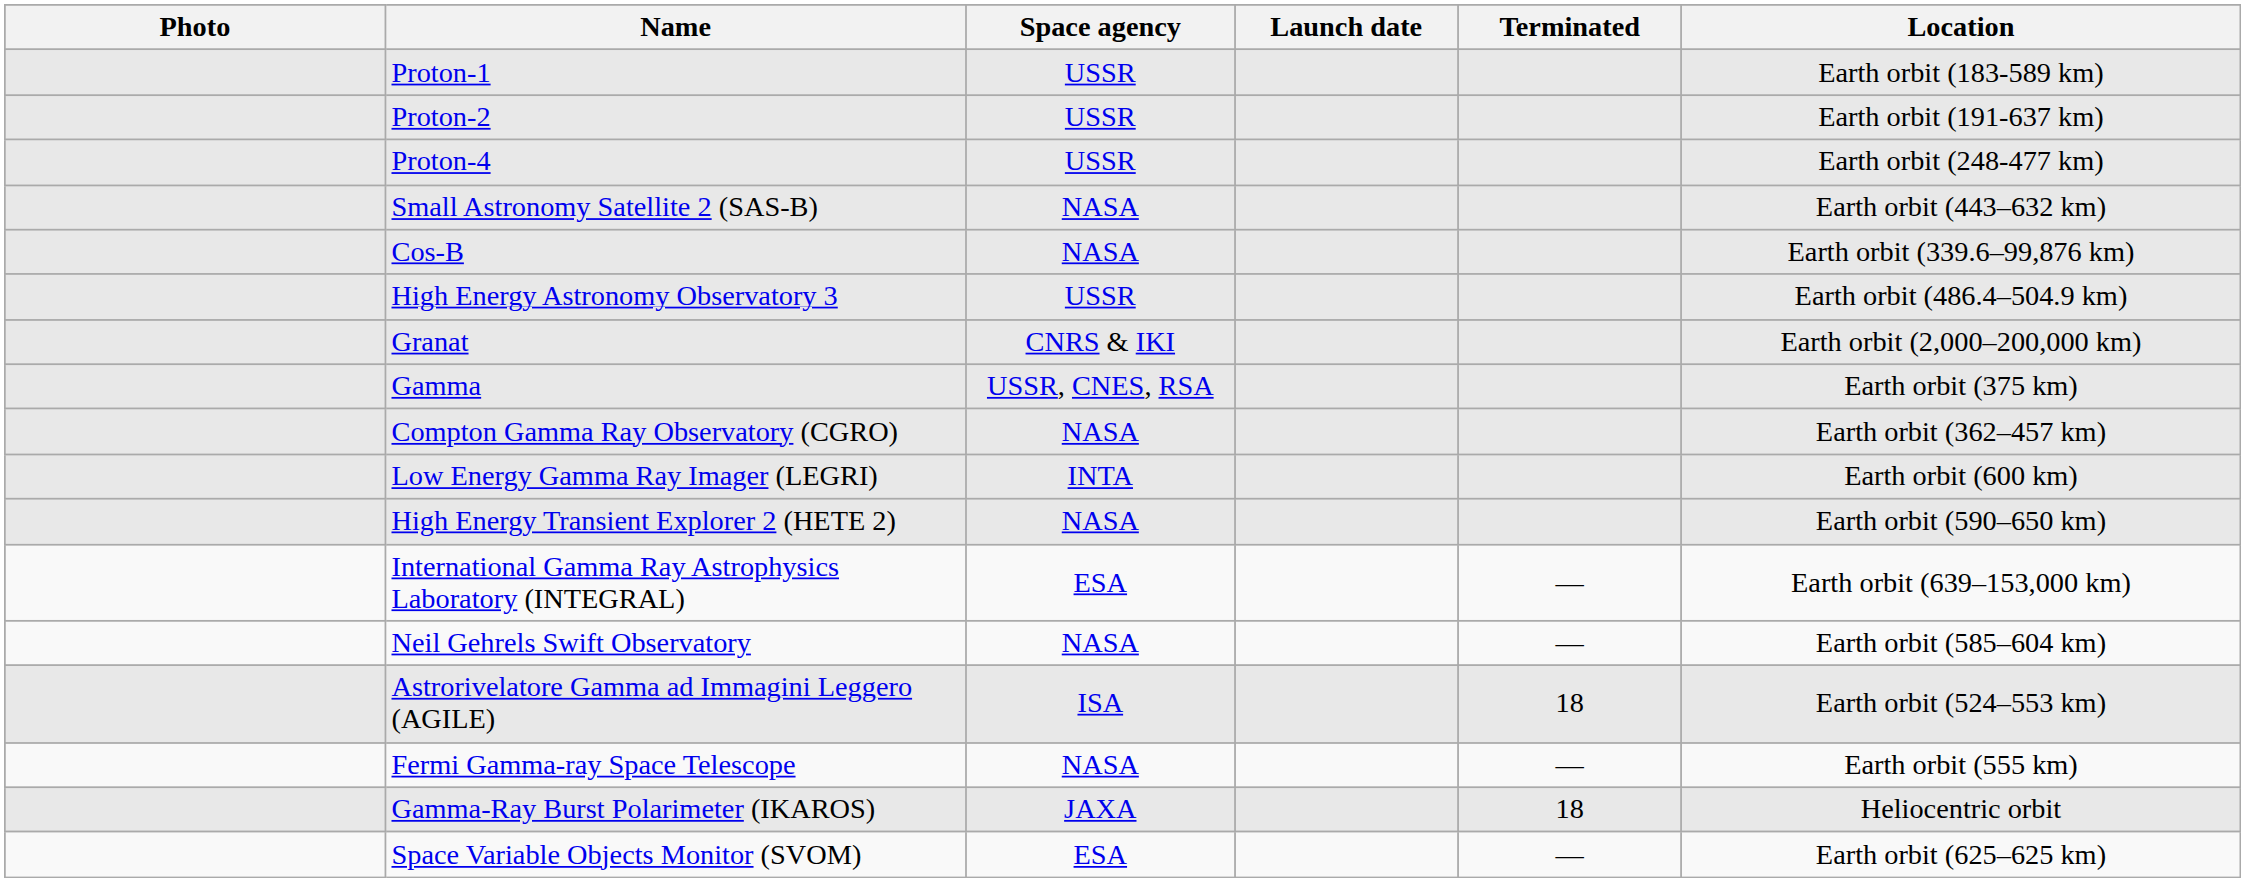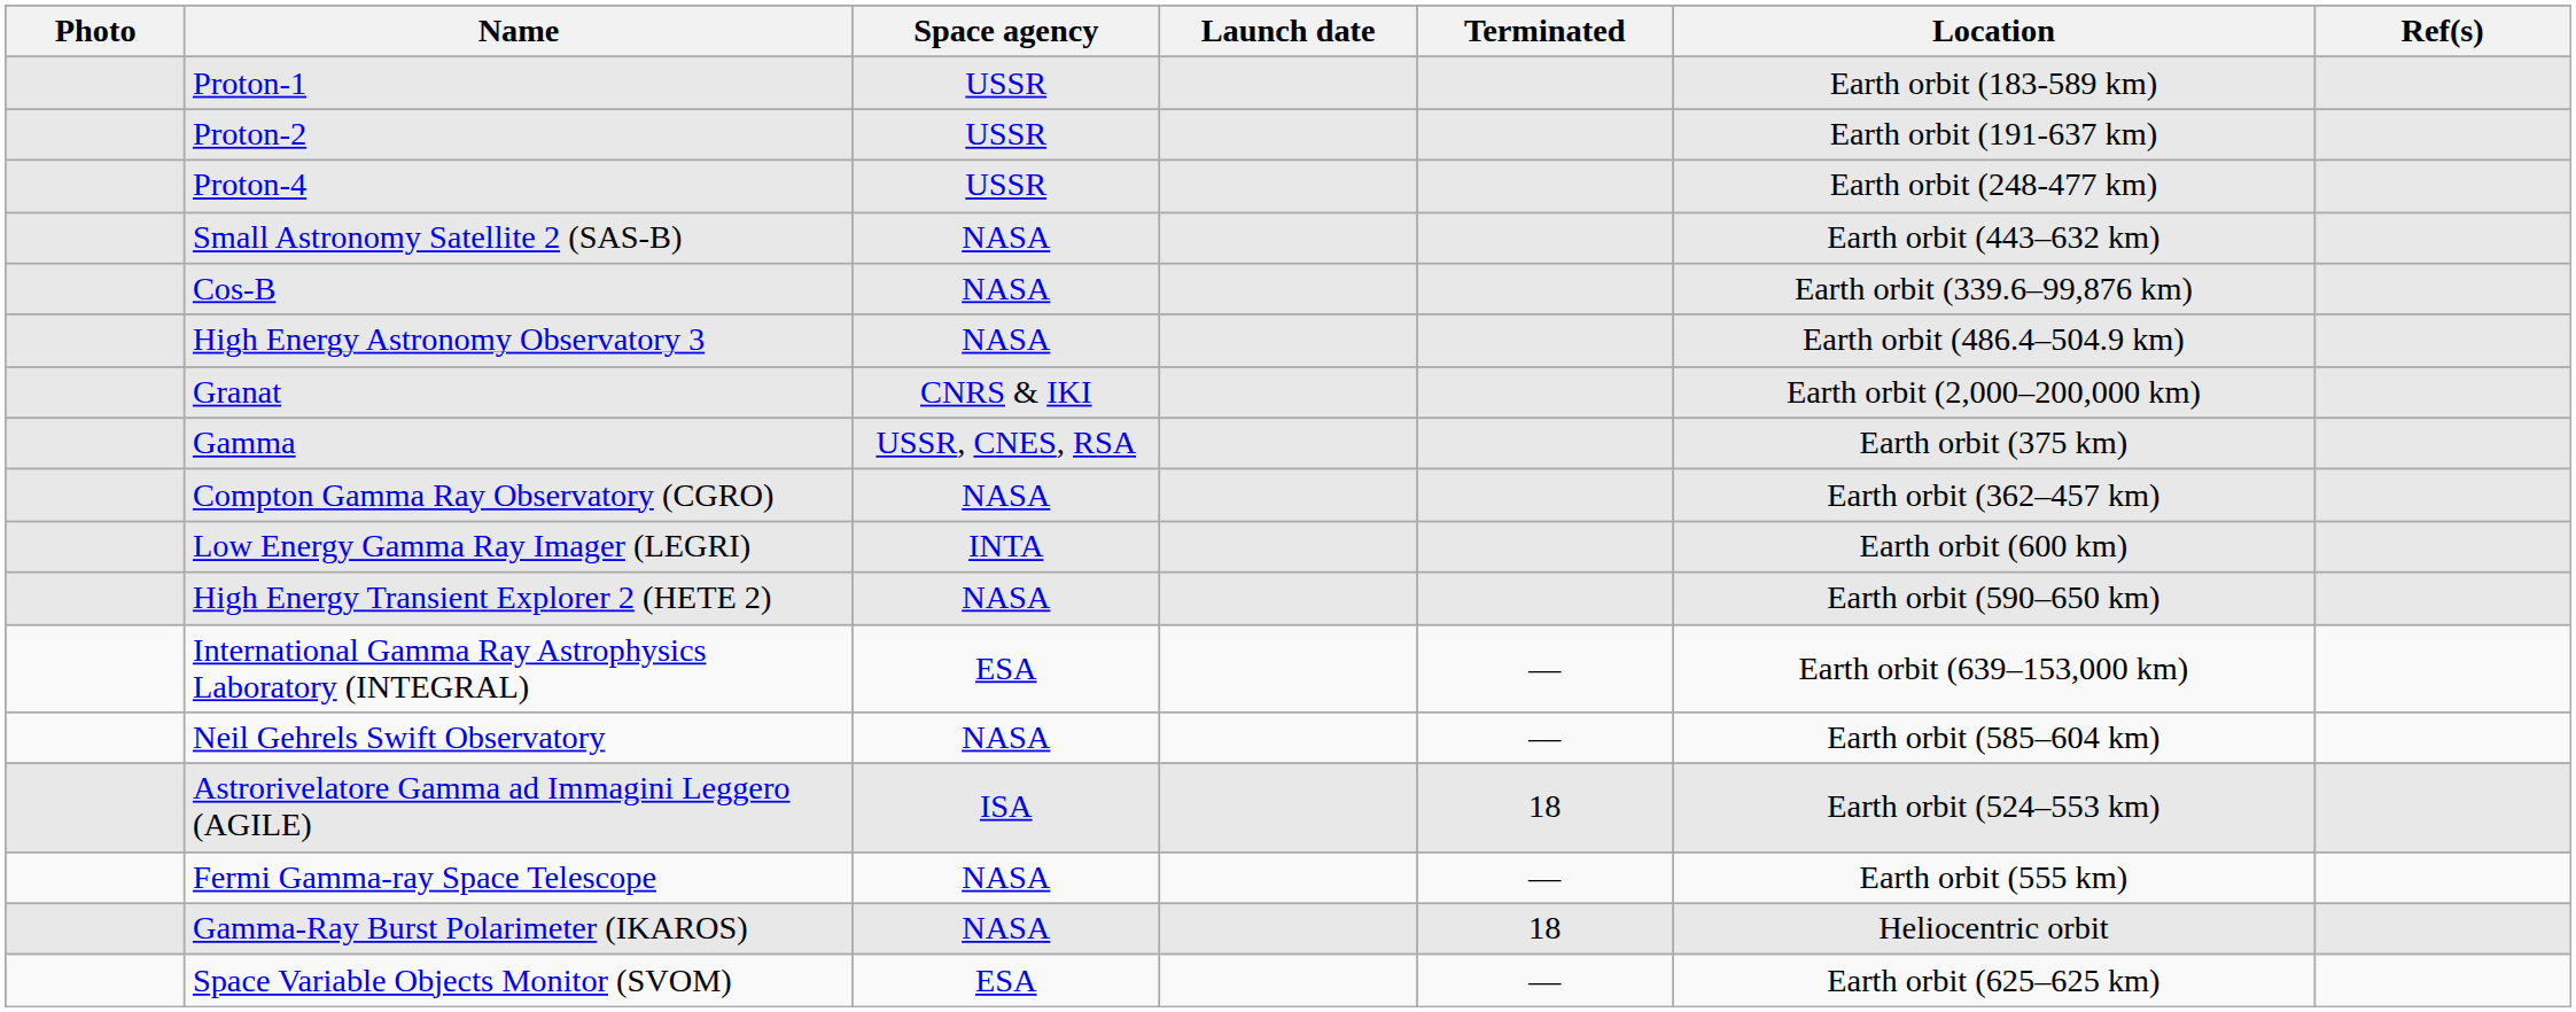+ column: Ref(s)
High Energy Astronomy Observatory 3 | Space agency: USSR -> NASA
Gamma-Ray Burst Polarimeter (IKAROS) | Space agency: JAXA -> NASA
